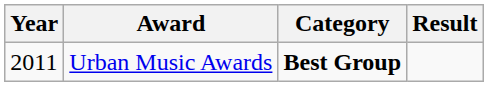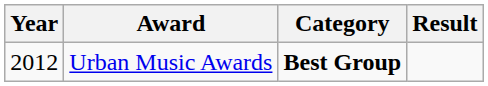Urban Music Awards | Year: 2011 -> 2012
